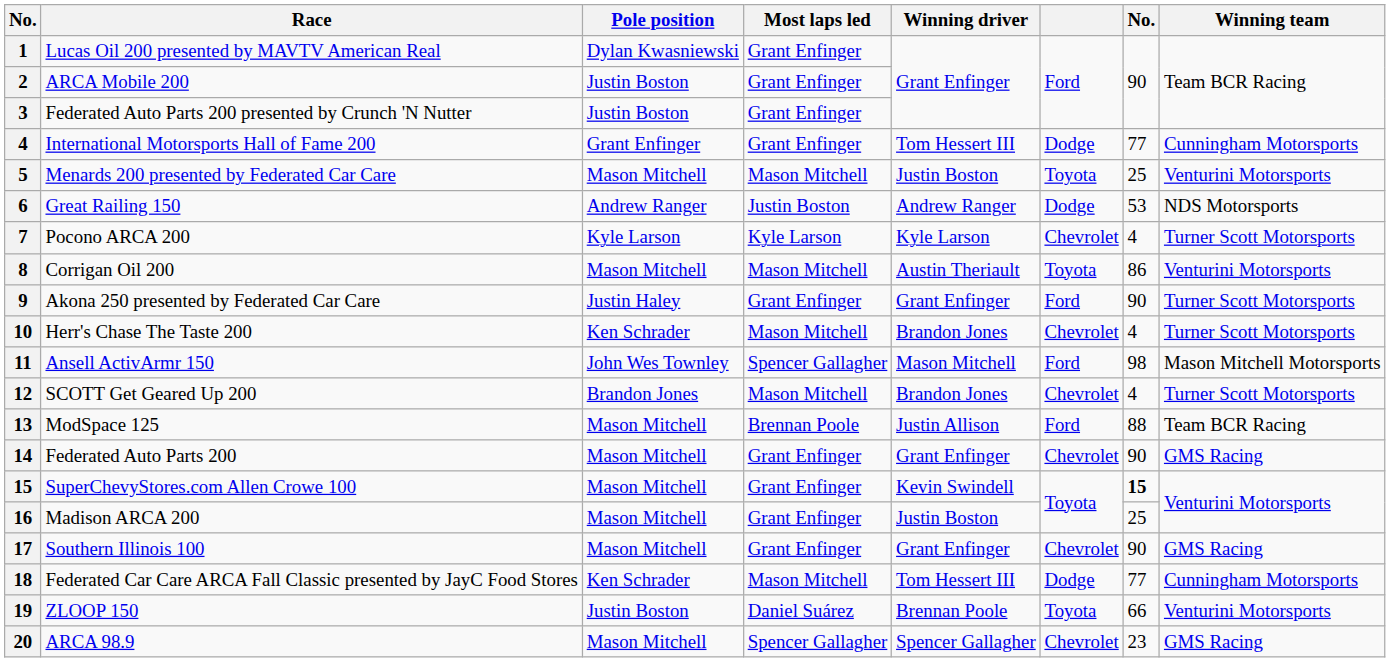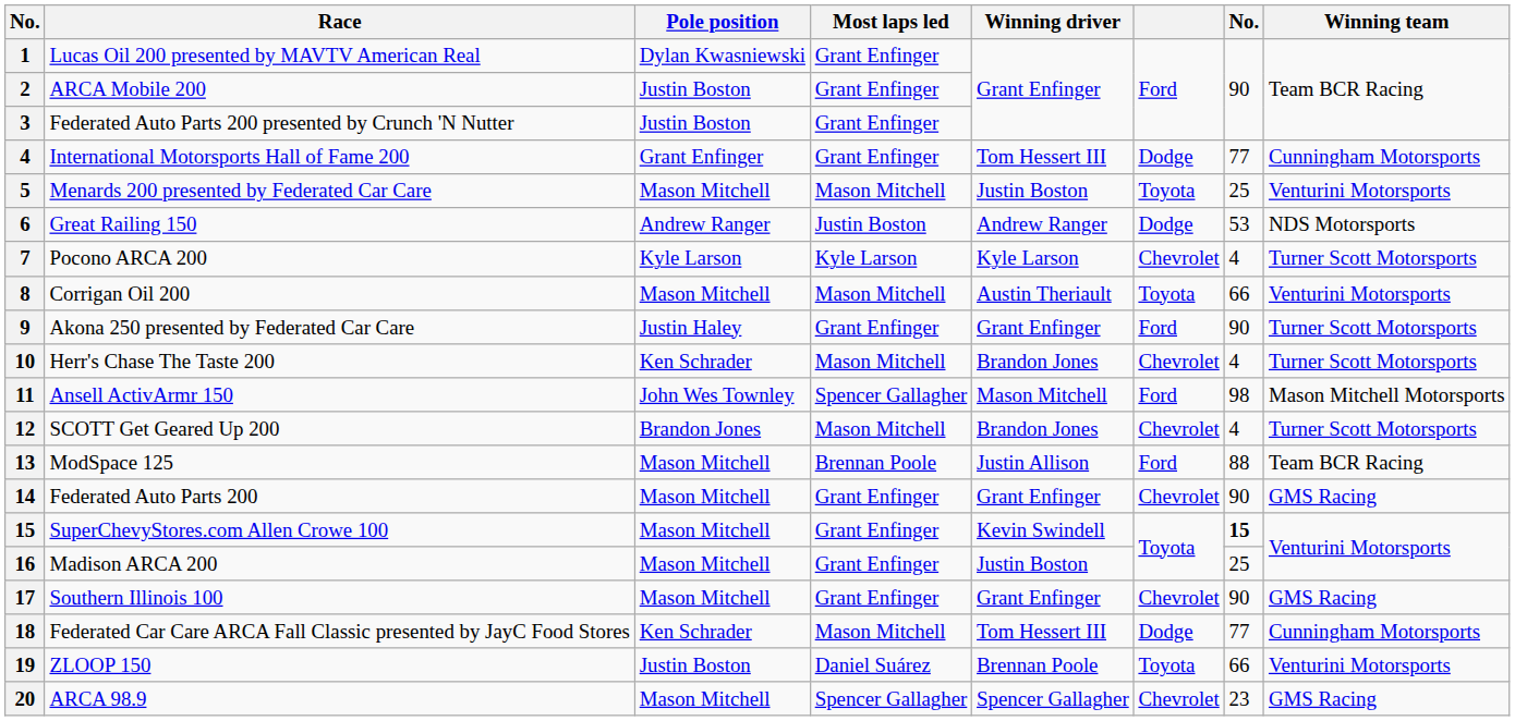Corrigan Oil 200 | column 7: 86 -> 66
